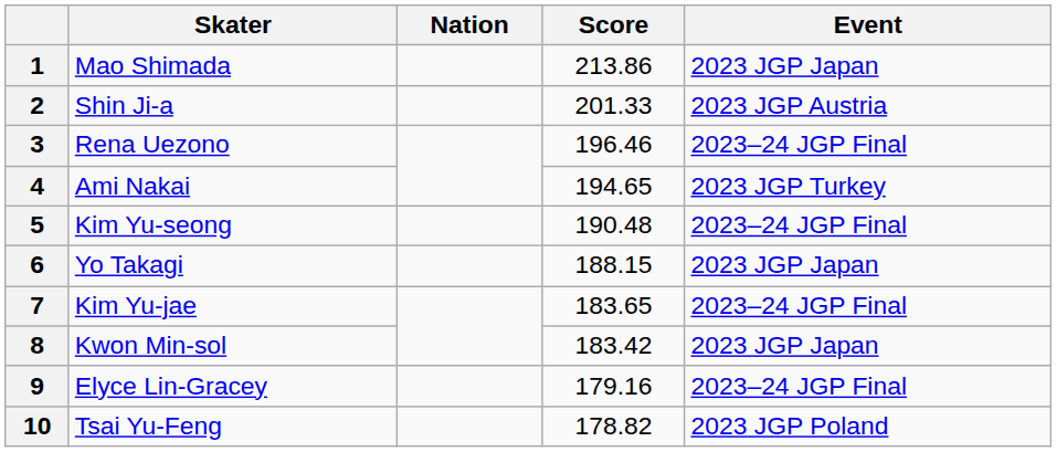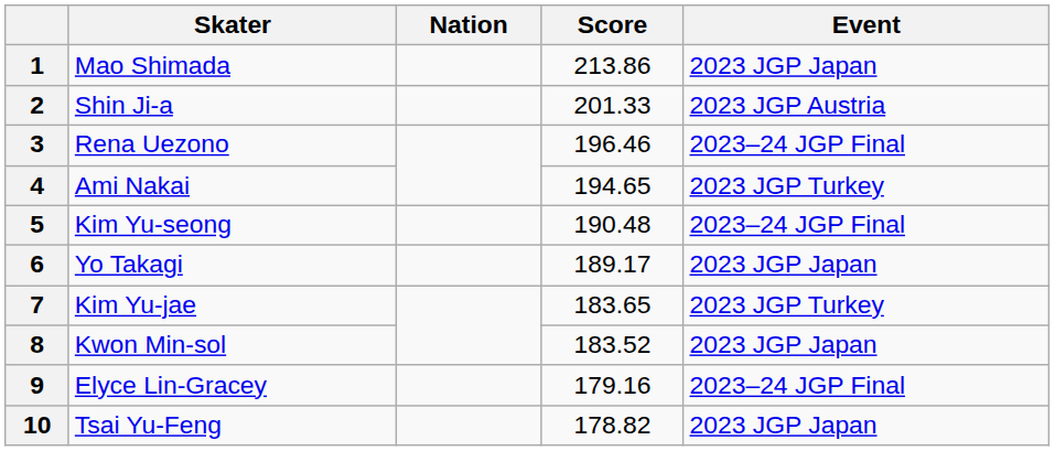6 | Score: 188.15 -> 189.17
7 | Event: 2023–24 JGP Final -> 2023 JGP Turkey
8 | Score: 183.42 -> 183.52
10 | Event: 2023 JGP Poland -> 2023 JGP Japan
